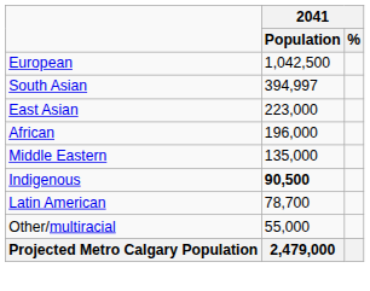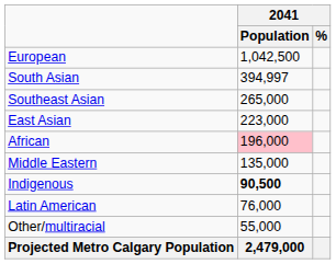+ row: Southeast Asian | 265,000
African | 2041 / Population: no background -> pink background
Latin American | 2041 / Population: 78,700 -> 76,000
